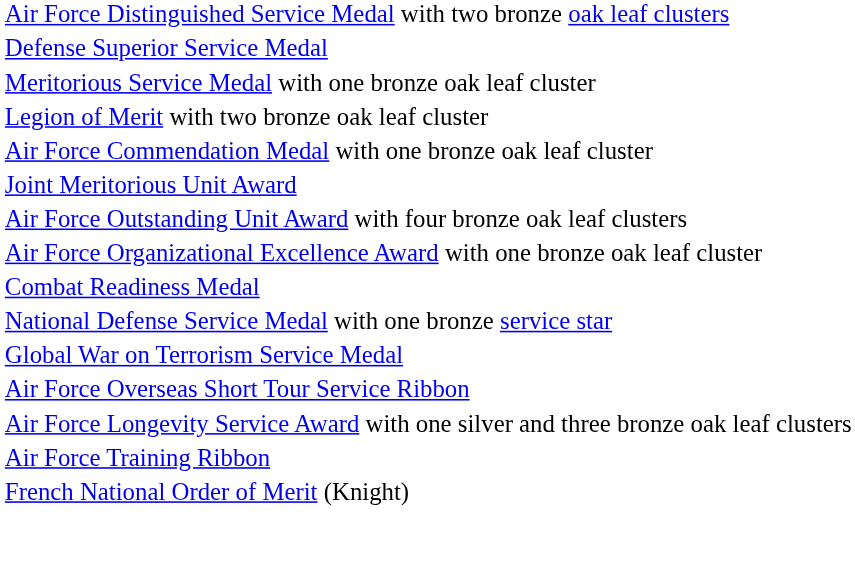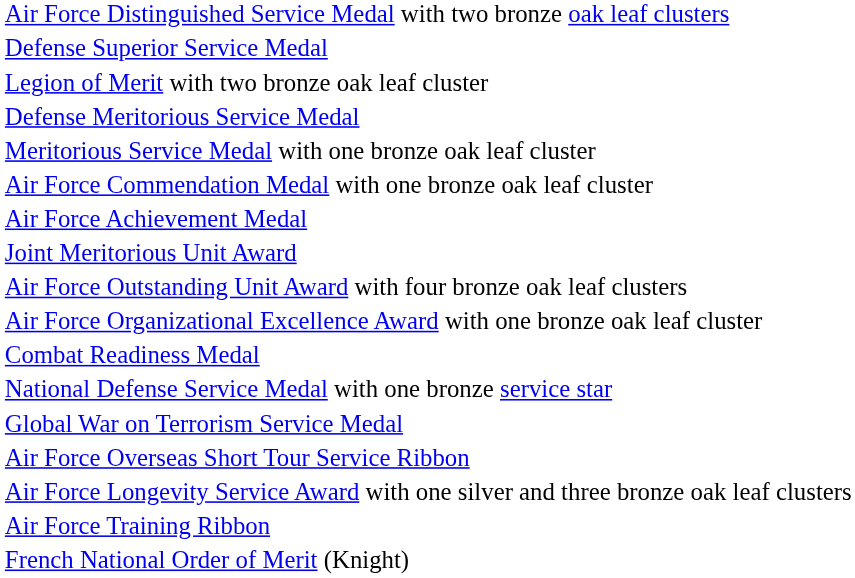rows swapped: Legion of Merit with two bronze oak leaf cluster <-> Meritorious Service Medal with one bronze oak leaf cluster
+ row: Defense Meritorious Service Medal
+ row: Air Force Achievement Medal
